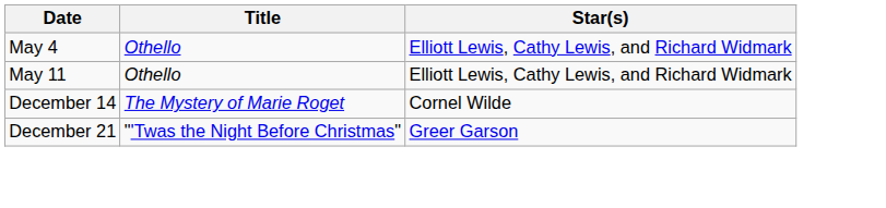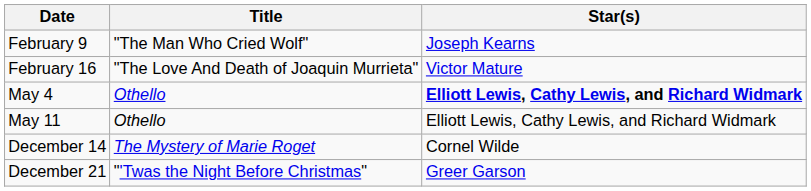+ row: February 9 | "The Man Who Cried Wolf" | Joseph Kearns
+ row: February 16 | "The Love And Death of Joaquin Murrieta" | Victor Mature
May 4 | Star(s): normal -> bold
